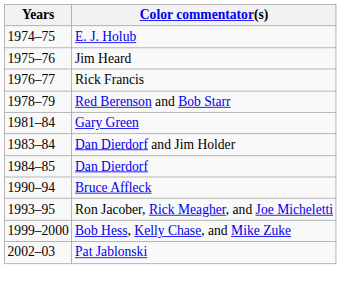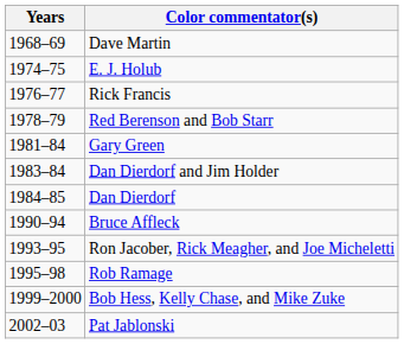+ row: 1968–69 | Dave Martin
- row: 1975–76 | Jim Heard
+ row: 1995–98 | Rob Ramage
